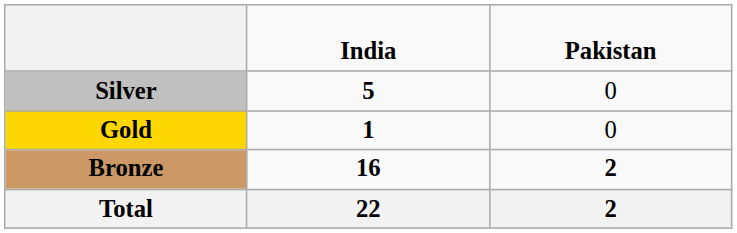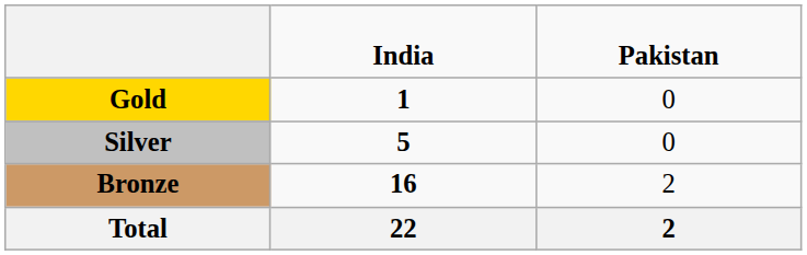rows swapped: Gold <-> Silver
Bronze | column 3: bold -> normal
